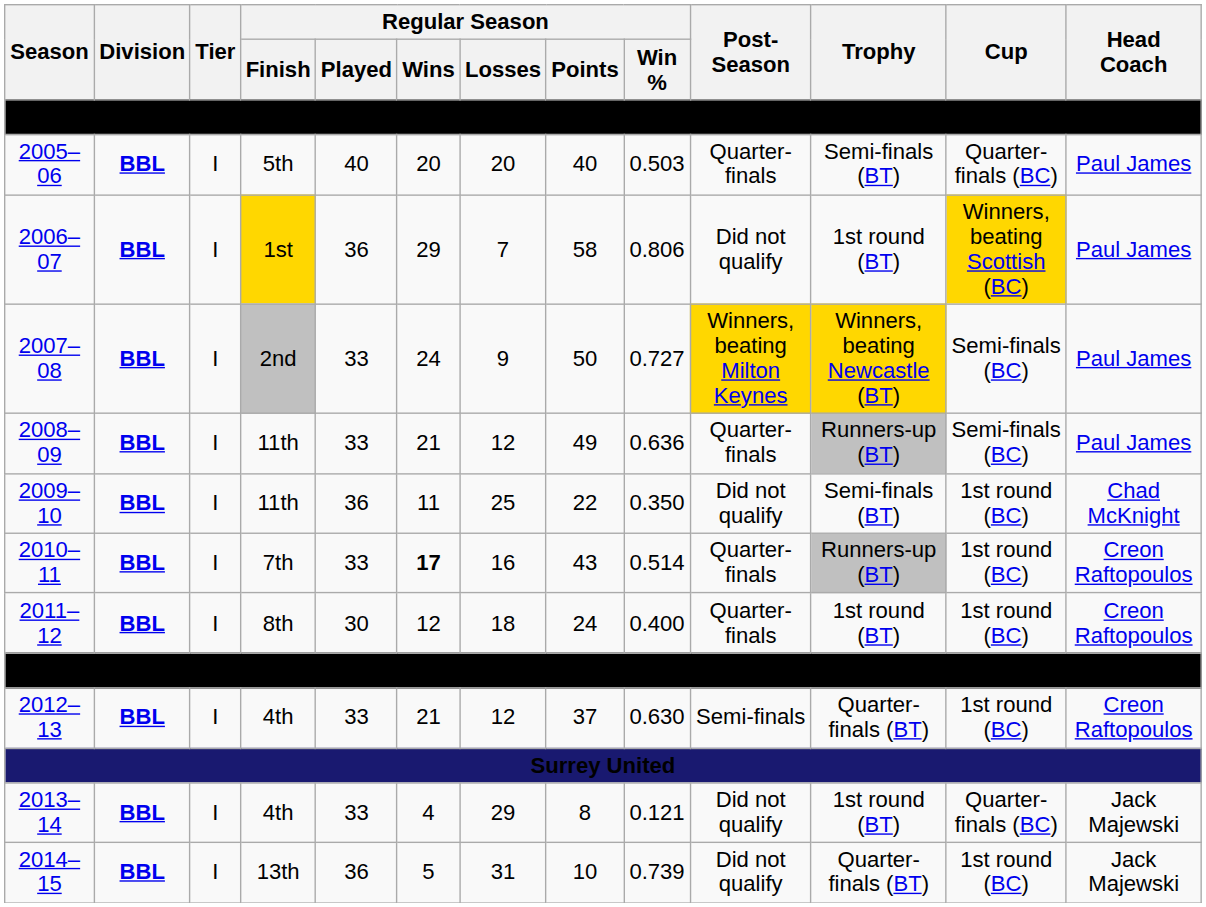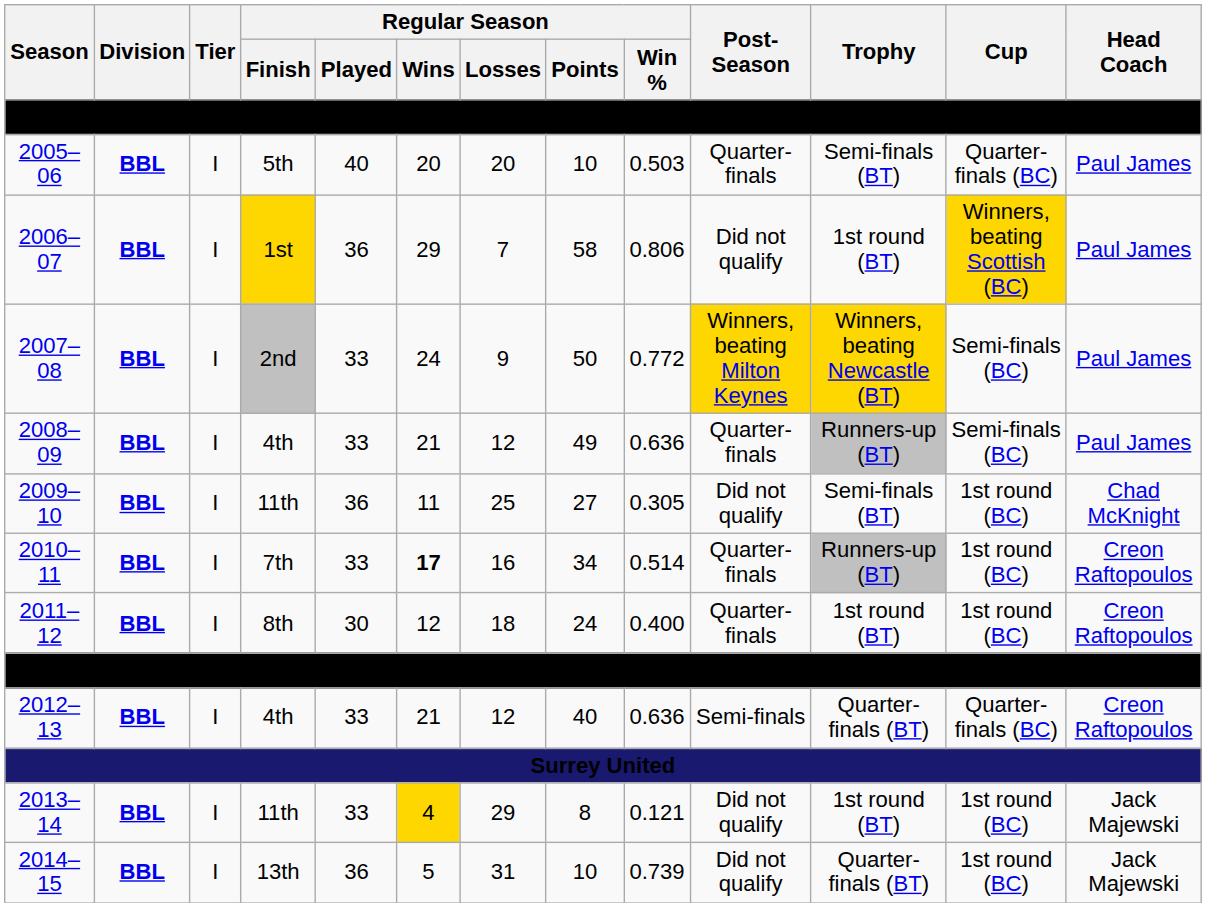2005–06 | Regular Season / Points: 40 -> 10
2007–08 | Regular Season / Win %: 0.727 -> 0.772
2008–09 | Regular Season / Finish: 11th -> 4th
2009–10 | Regular Season / Points: 22 -> 27
2009–10 | Regular Season / Win %: 0.350 -> 0.305
2010–11 | Regular Season / Points: 43 -> 34
2012–13 | Regular Season / Points: 37 -> 40
2012–13 | Regular Season / Win %: 0.630 -> 0.636
2012–13 | Cup: 1st round (BC) -> Quarter-finals (BC)
2013–14 | Regular Season / Finish: 4th -> 11th
2013–14 | Regular Season / Wins: no background -> gold background
2013–14 | Cup: Quarter-finals (BC) -> 1st round (BC)
